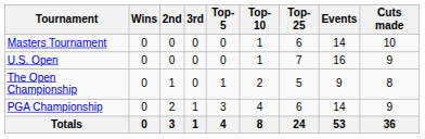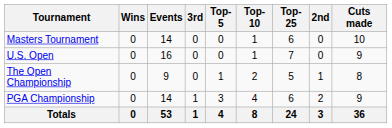columns swapped: 2nd <-> Events
